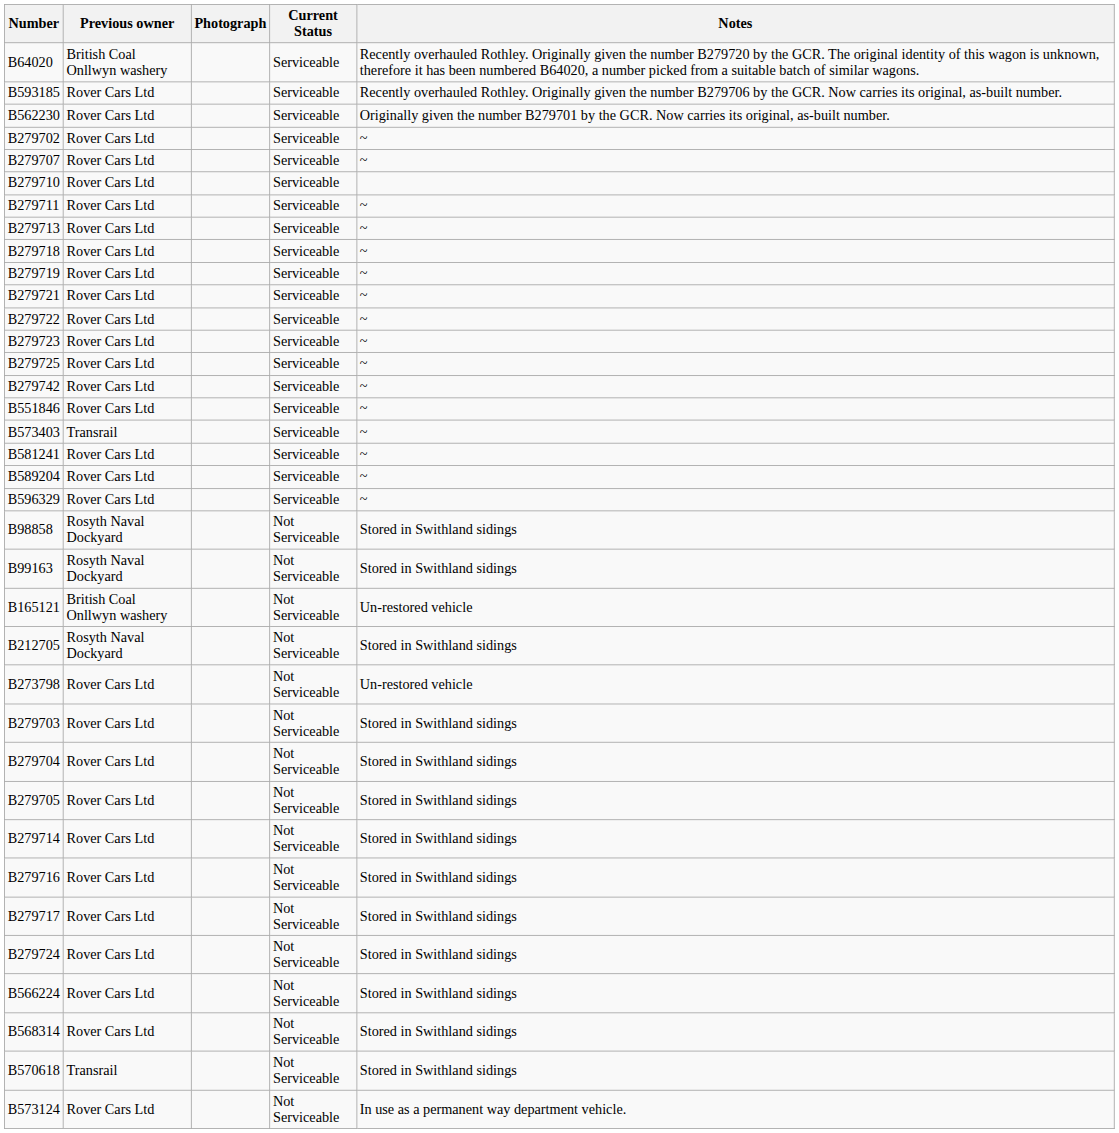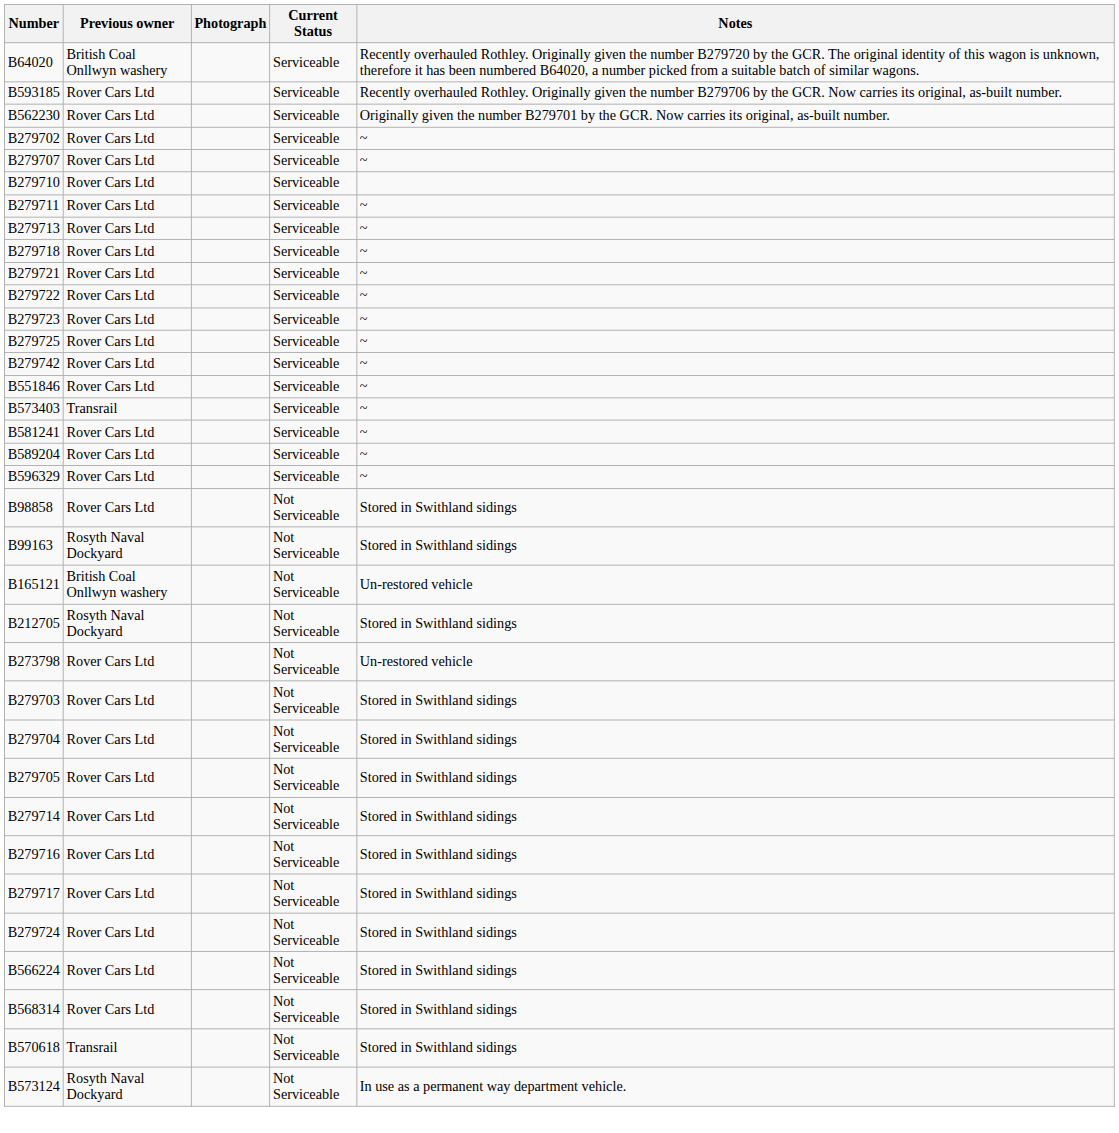- row: B279719 | Rover Cars Ltd | Serviceable | ~
B98858 | Previous owner: Rosyth Naval Dockyard -> Rover Cars Ltd
B573124 | Previous owner: Rover Cars Ltd -> Rosyth Naval Dockyard
